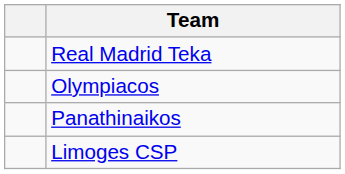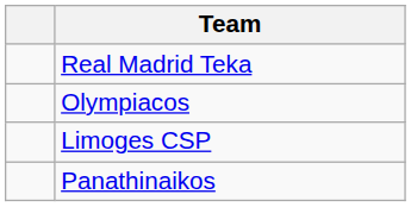rows swapped: Panathinaikos <-> Limoges CSP
